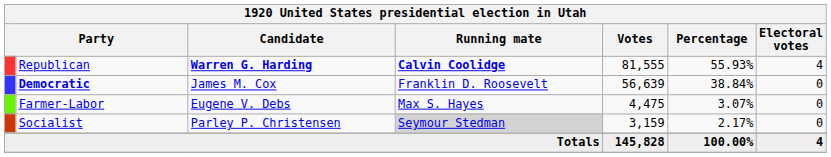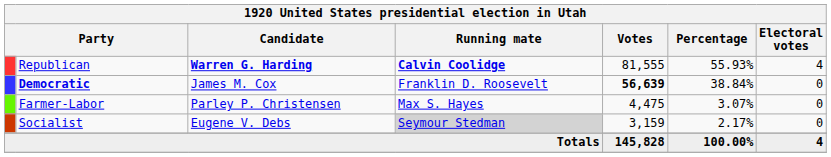Democratic | Votes: normal -> bold
Farmer-Labor | Candidate: Eugene V. Debs -> Parley P. Christensen
Socialist | Candidate: Parley P. Christensen -> Eugene V. Debs
